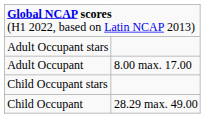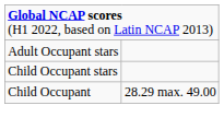- row: Adult Occupant | 8.00 max. 17.00
